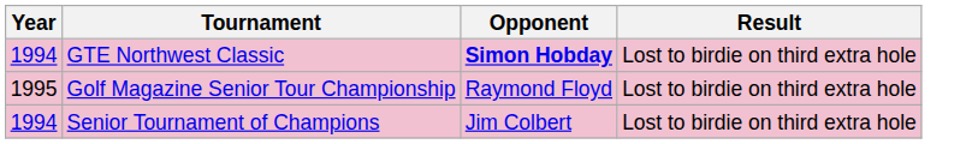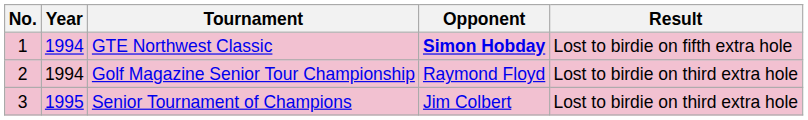+ column: No. | 1 | 2 | 3
GTE Northwest Classic | Result: Lost to birdie on third extra hole -> Lost to birdie on fifth extra hole
Golf Magazine Senior Tour Championship | Year: 1995 -> 1994
Senior Tournament of Champions | Year: 1994 -> 1995
